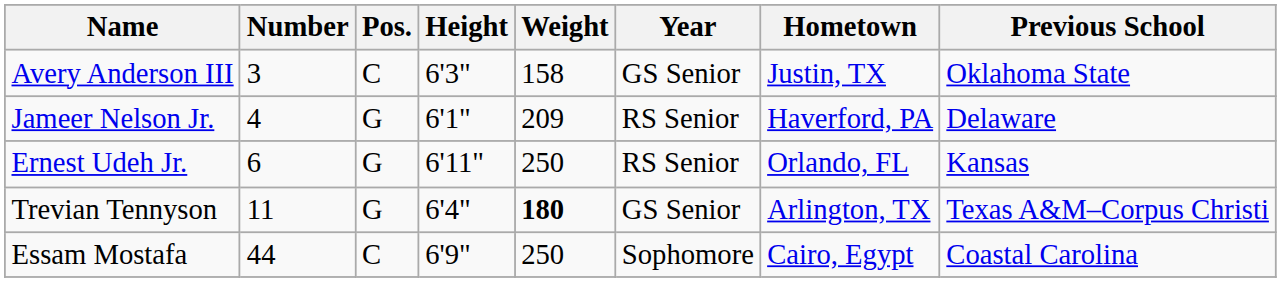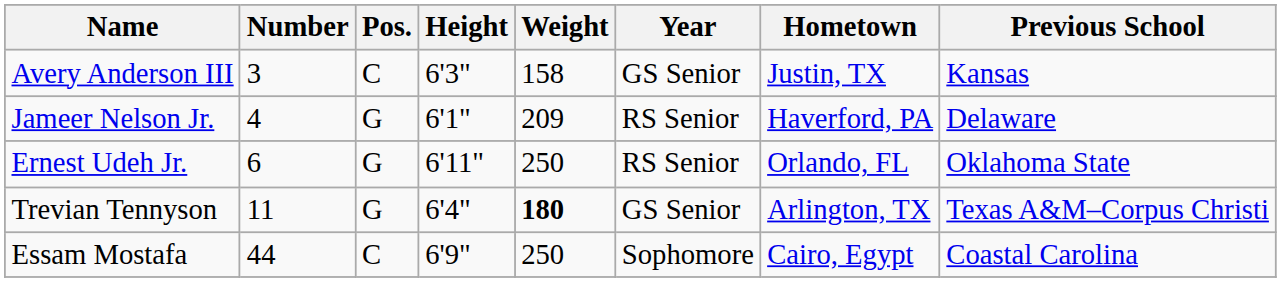Avery Anderson III | Previous School: Oklahoma State -> Kansas
Ernest Udeh Jr. | Previous School: Kansas -> Oklahoma State
